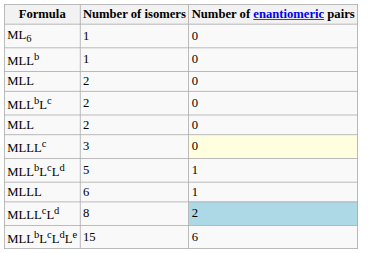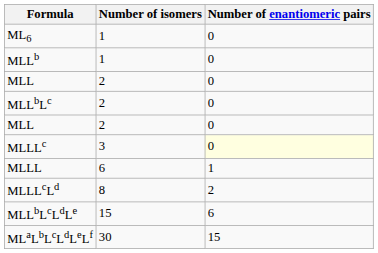- row: MLLbLcLd | 5 | 1
MLLLcLd | Number of enantiomeric pairs: lightblue background -> no background
+ row: MLaLbLcLdLeLf | 30 | 15
